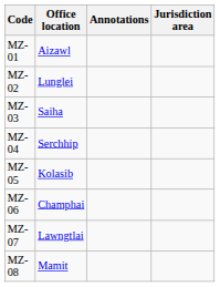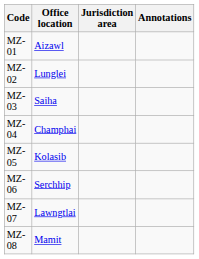columns swapped: Jurisdiction area <-> Annotations
MZ-04 | Office location: Serchhip -> Champhai
MZ-06 | Office location: Champhai -> Serchhip
